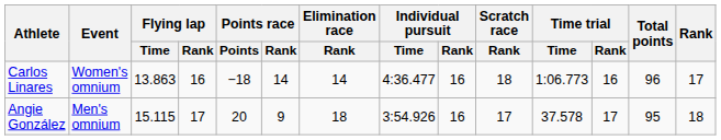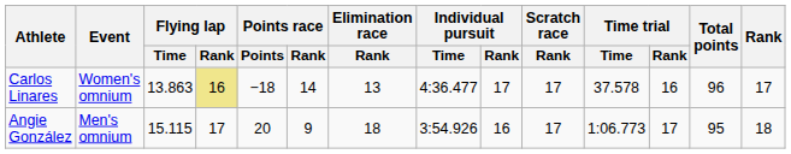Carlos Linares | Flying lap / Rank: no background -> khaki background
Carlos Linares | Elimination race / Rank: 14 -> 13
Carlos Linares | Individual pursuit / Rank: 16 -> 17
Carlos Linares | Scratch race / Rank: 18 -> 17
Carlos Linares | Time trial / Time: 1:06.773 -> 37.578
Angie González | Time trial / Time: 37.578 -> 1:06.773
